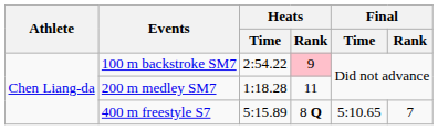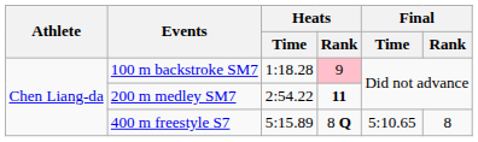100 m backstroke SM7 | Heats / Time: 2:54.22 -> 1:18.28
200 m medley SM7 | Heats / Time: 1:18.28 -> 2:54.22
200 m medley SM7 | Heats / Rank: normal -> bold
400 m freestyle S7 | Final / Rank: 7 -> 8
